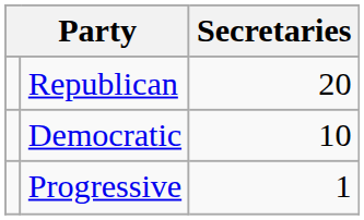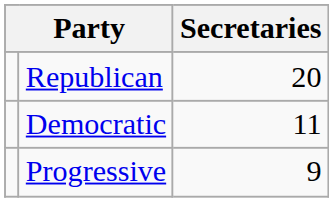Democratic | Secretaries: 10 -> 11
Progressive | Secretaries: 1 -> 9
